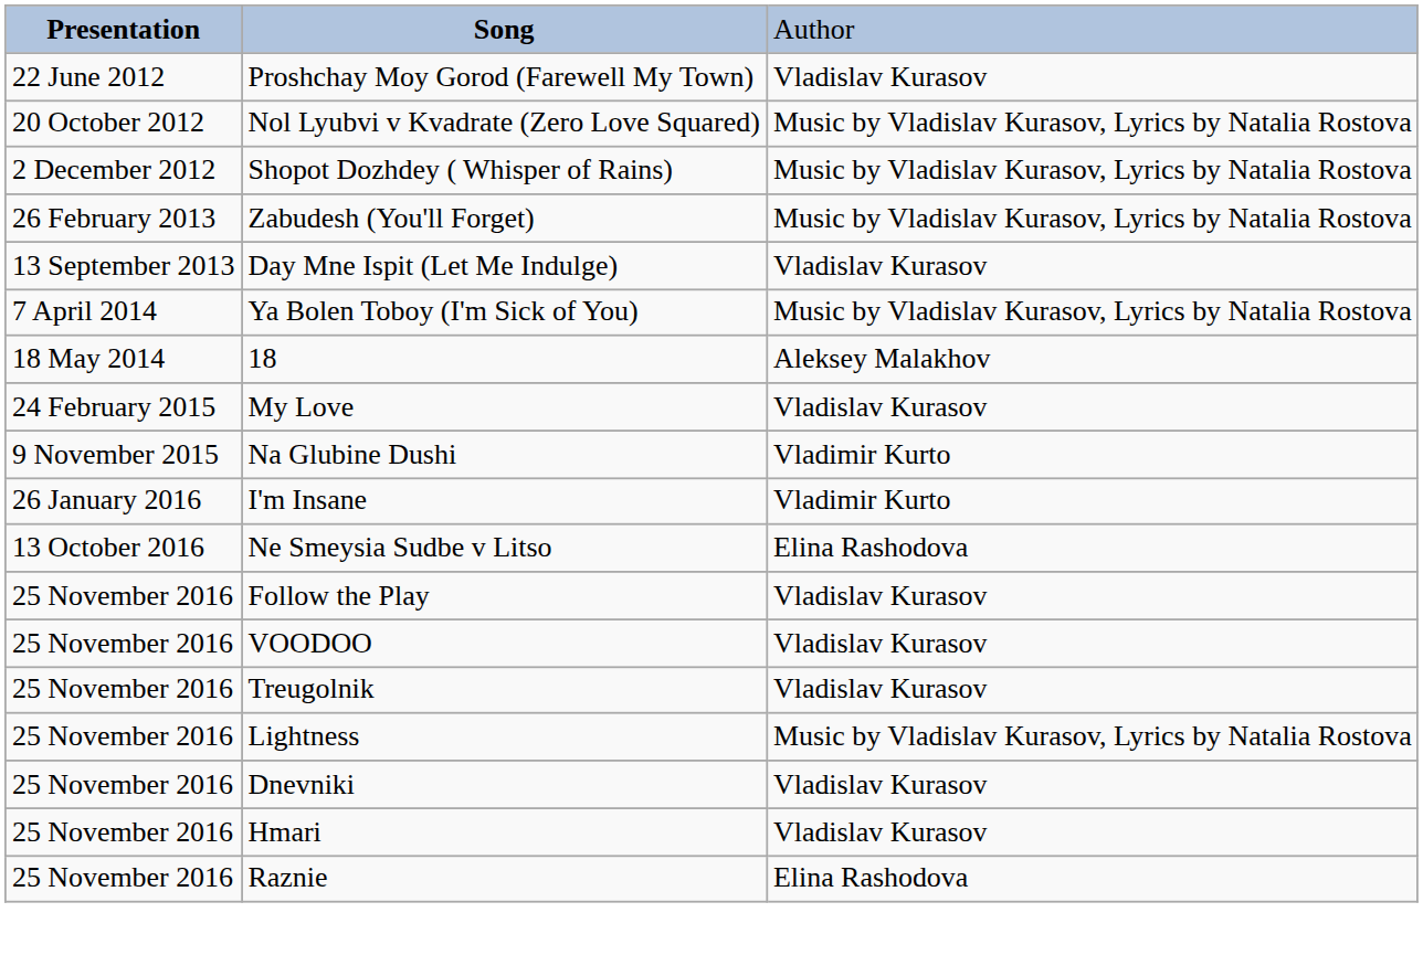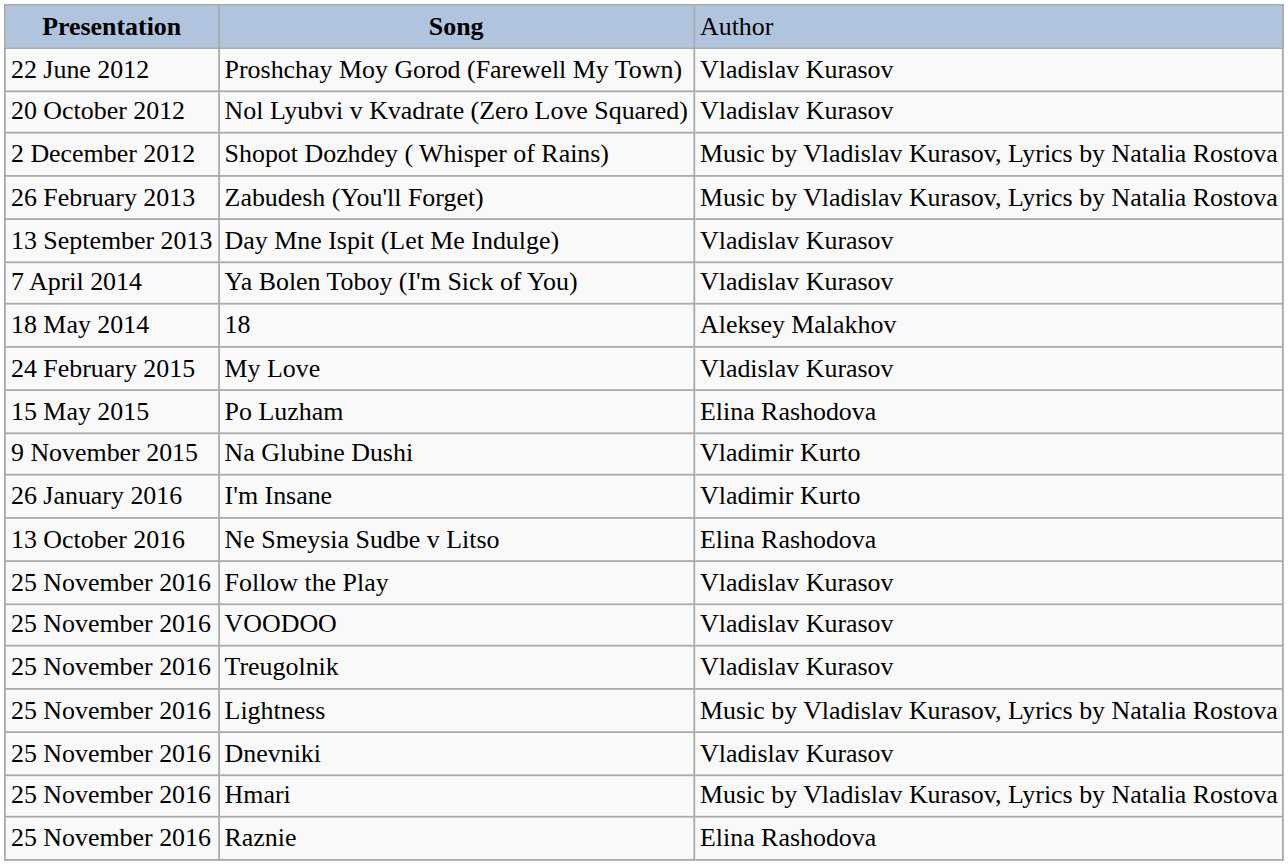Nol Lyubvi v Kvadrate (Zero Love Squared) | column 3: Music by Vladislav Kurasov, Lyrics by Natalia Rostova -> Vladislav Kurasov
Ya Bolen Toboy (I'm Sick of You) | column 3: Music by Vladislav Kurasov, Lyrics by Natalia Rostova -> Vladislav Kurasov
+ row: 15 May 2015 | Po Luzham | Elina Rashodova
Hmari | column 3: Vladislav Kurasov -> Music by Vladislav Kurasov, Lyrics by Natalia Rostova
